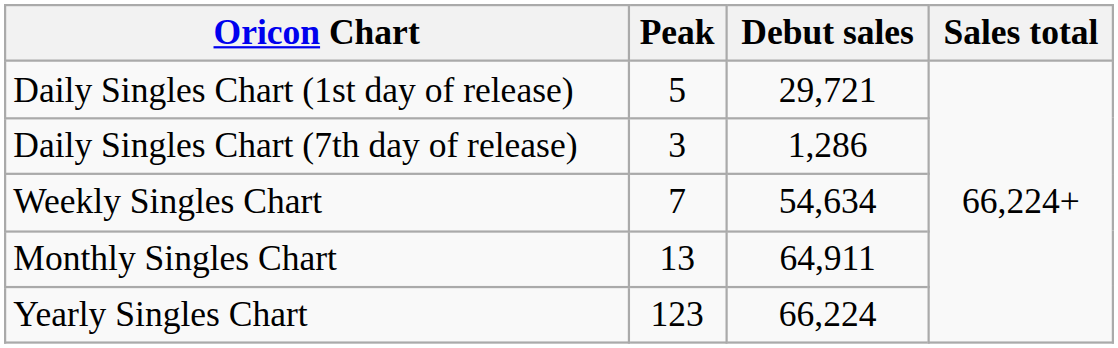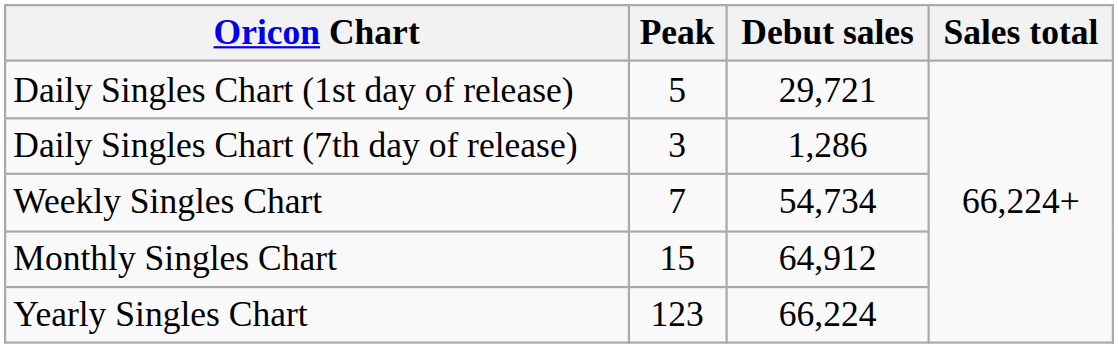Weekly Singles Chart | Debut sales: 54,634 -> 54,734
Monthly Singles Chart | Peak: 13 -> 15
Monthly Singles Chart | Debut sales: 64,911 -> 64,912
